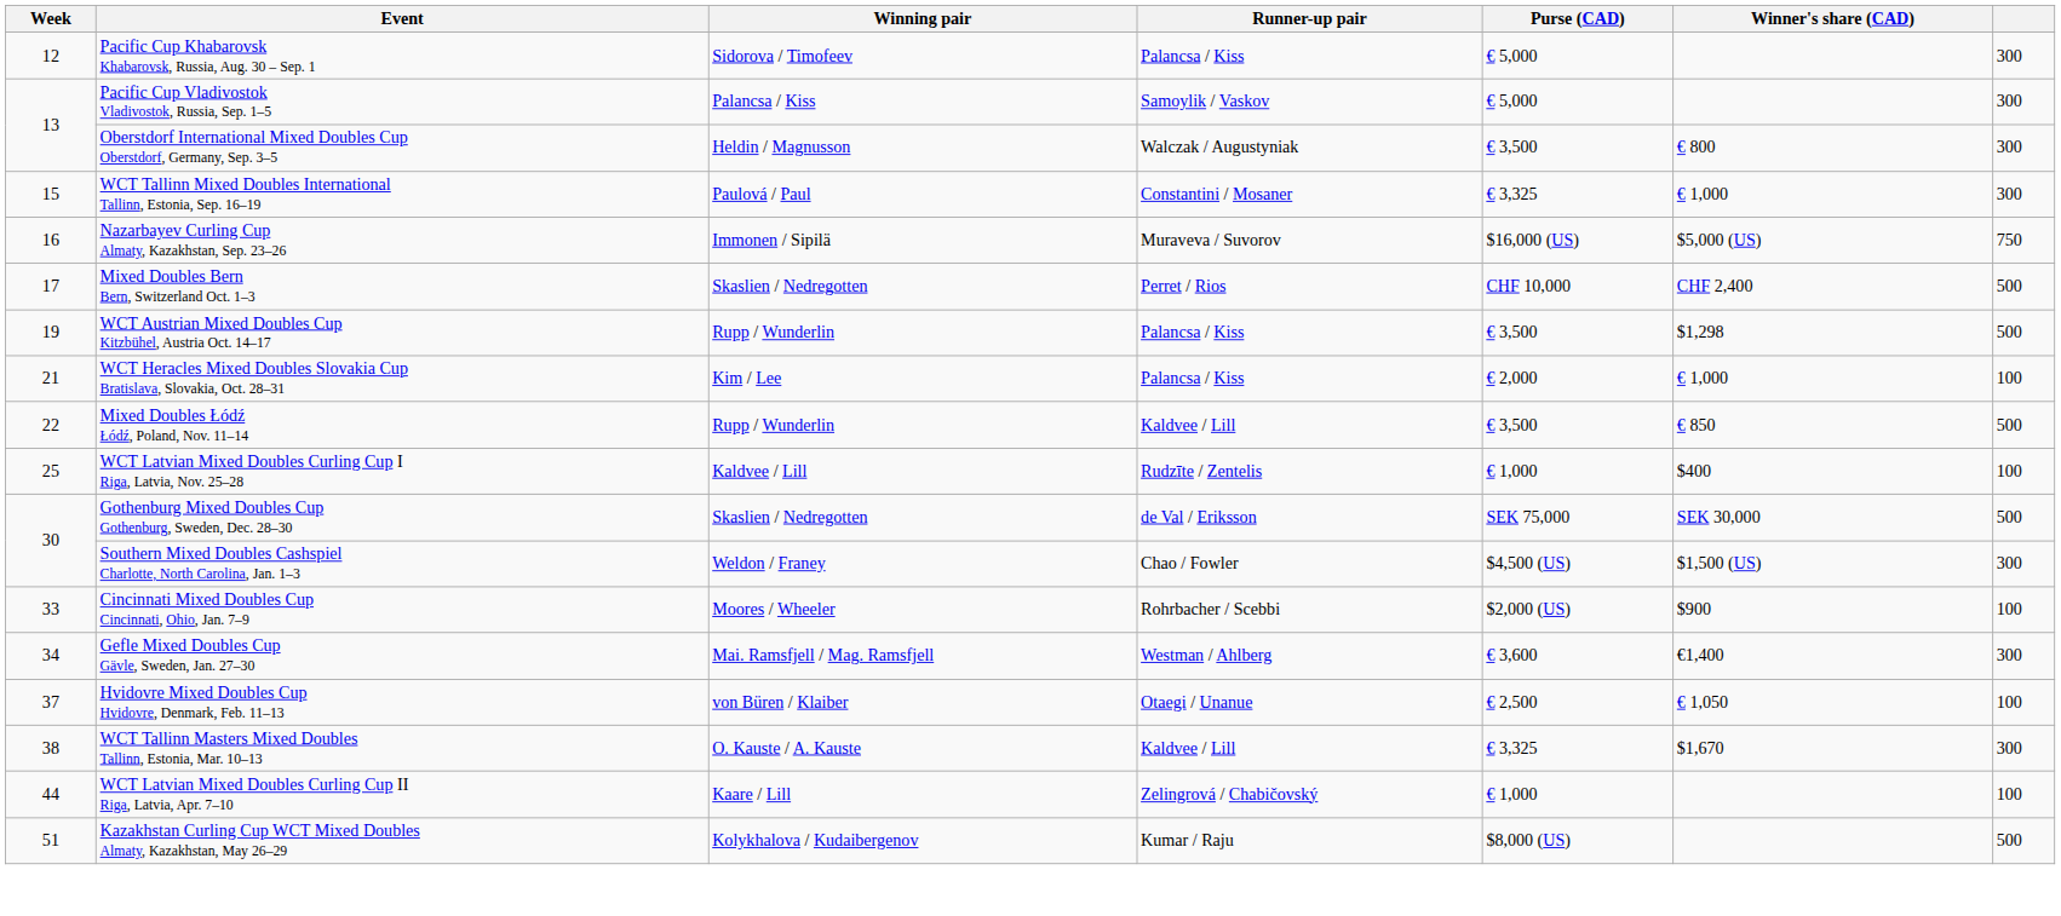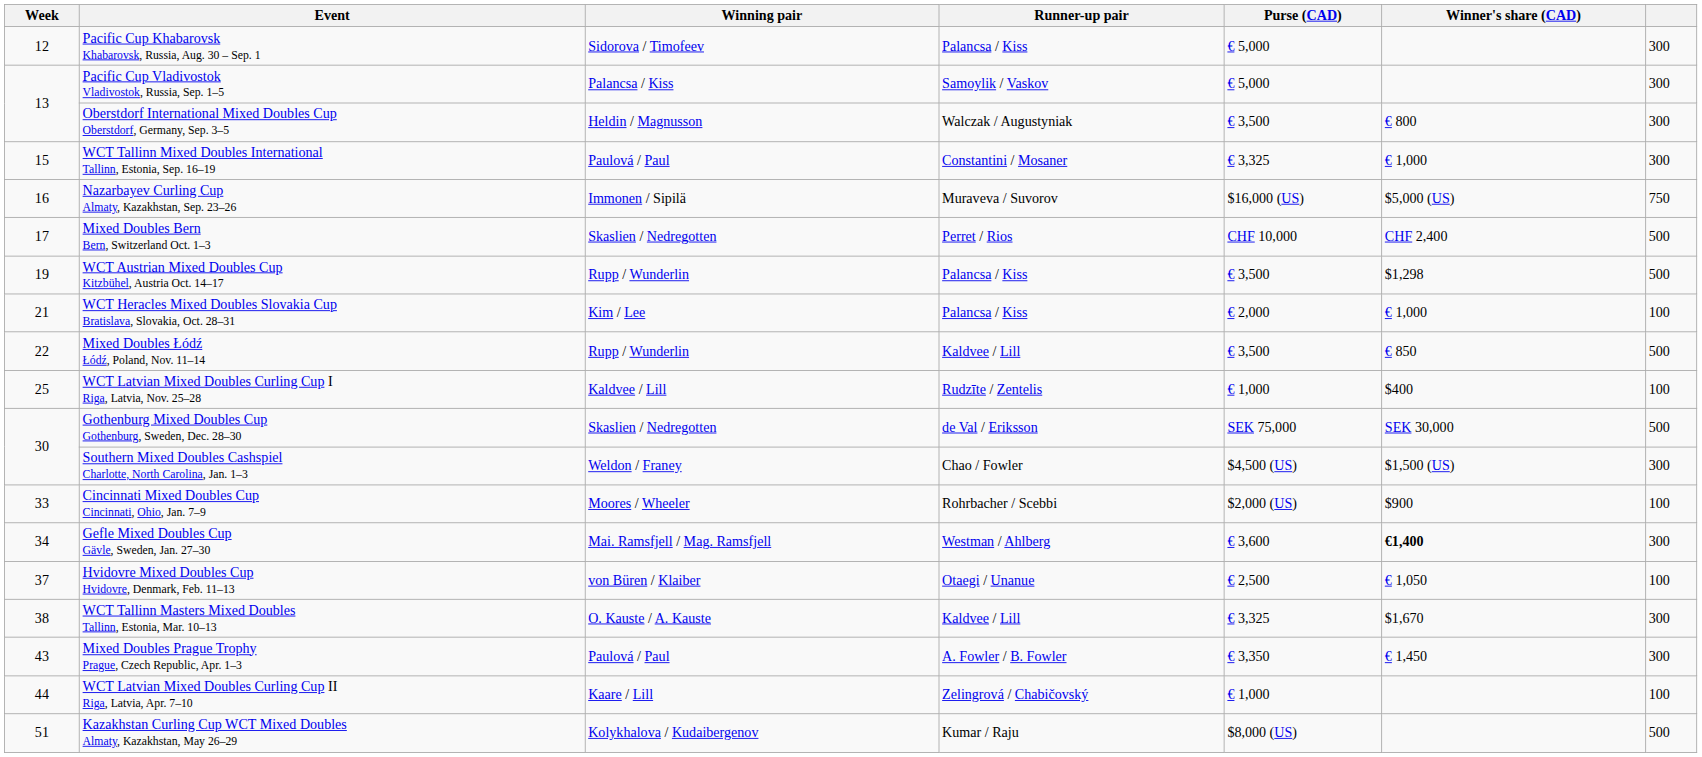Gefle Mixed Doubles Cup Gävle, Sweden, Jan. 27–30 | Winner's share (CAD): normal -> bold
+ row: 43 | Mixed Doubles Prague Trophy Prague, Czech Republic, Apr. 1–3 | Paulová / Paul | A. Fowler / B. Fowler | € 3,350 | € 1,450 | 300
